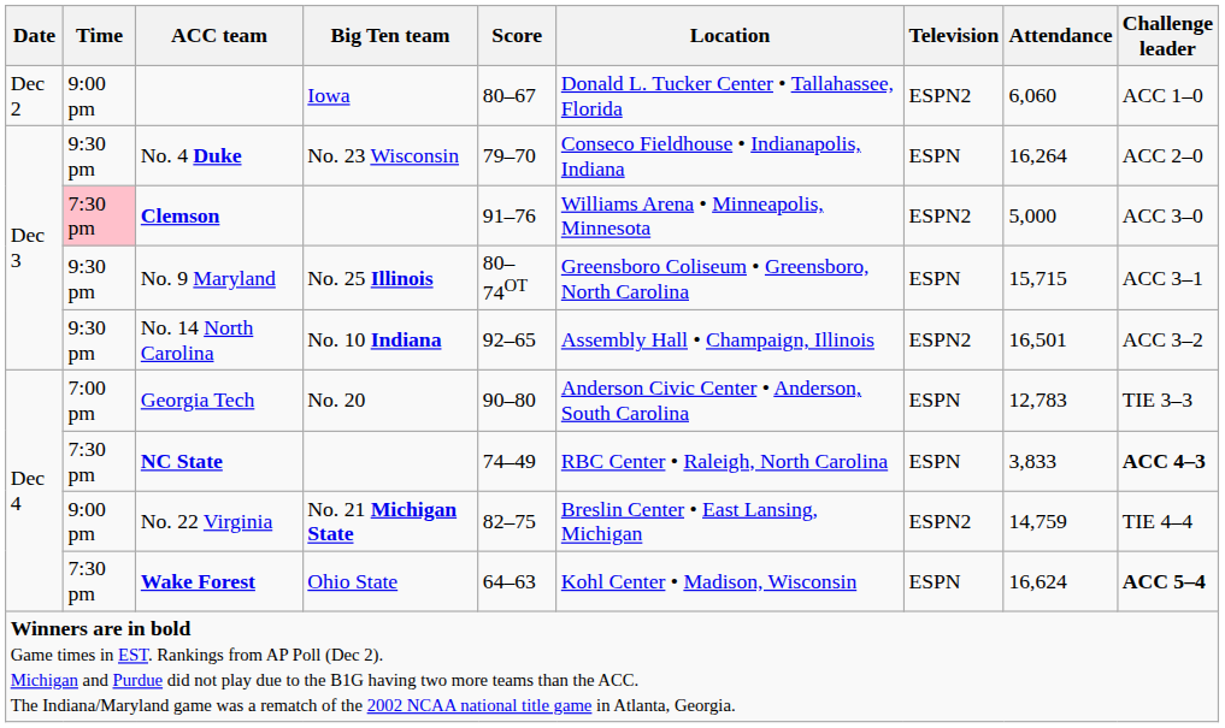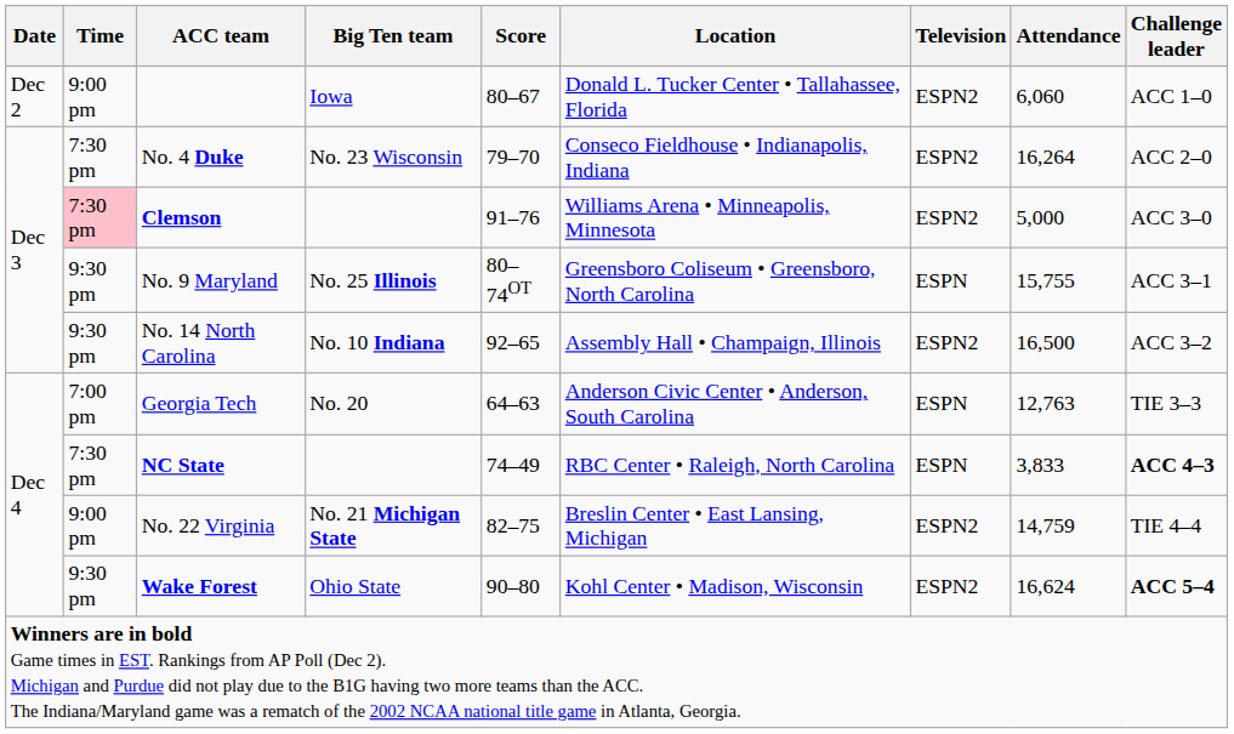No. 4 Duke | Time: 9:30 pm -> 7:30 pm
No. 4 Duke | Television: ESPN -> ESPN2
No. 9 Maryland | Attendance: 15,715 -> 15,755
No. 14 North Carolina | Attendance: 16,501 -> 16,500
Georgia Tech | Score: 90–80 -> 64–63
Georgia Tech | Attendance: 12,783 -> 12,763
Wake Forest | Time: 7:30 pm -> 9:30 pm
Wake Forest | Score: 64–63 -> 90–80
Wake Forest | Television: ESPN -> ESPN2
